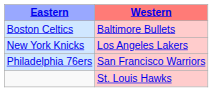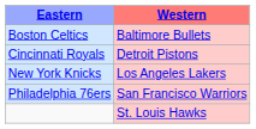+ row: Cincinnati Royals | Detroit Pistons
